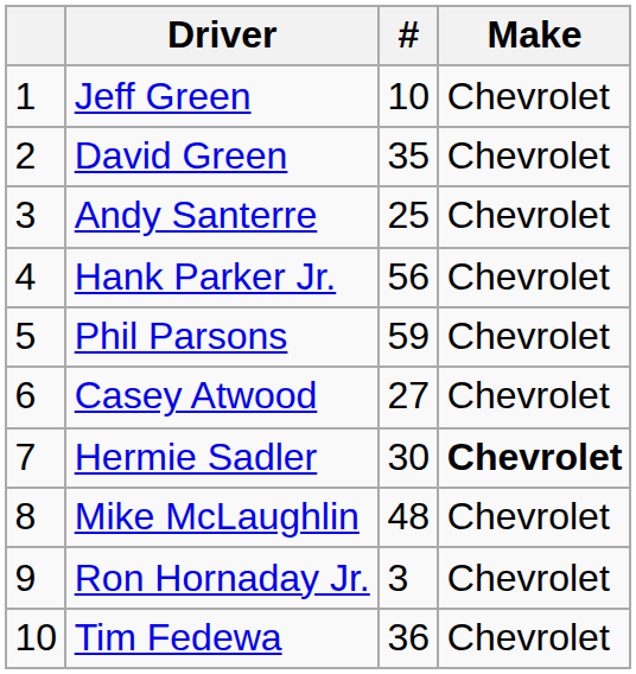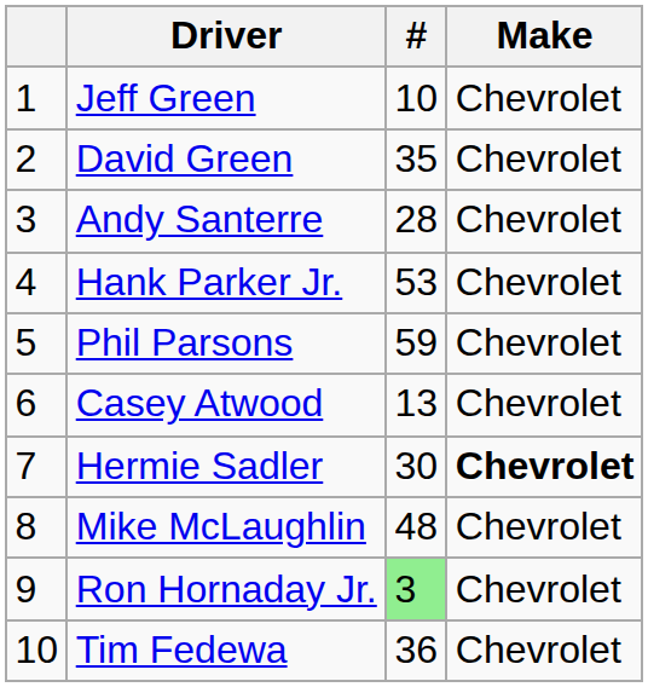Andy Santerre | #: 25 -> 28
Hank Parker Jr. | #: 56 -> 53
Casey Atwood | #: 27 -> 13
Ron Hornaday Jr. | #: no background -> lightgreen background
